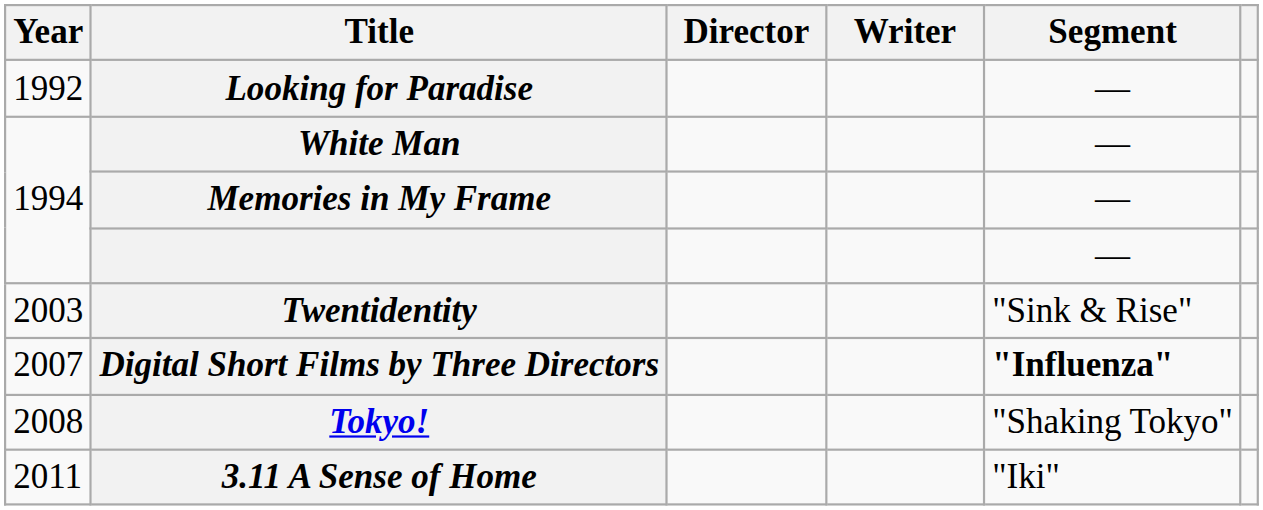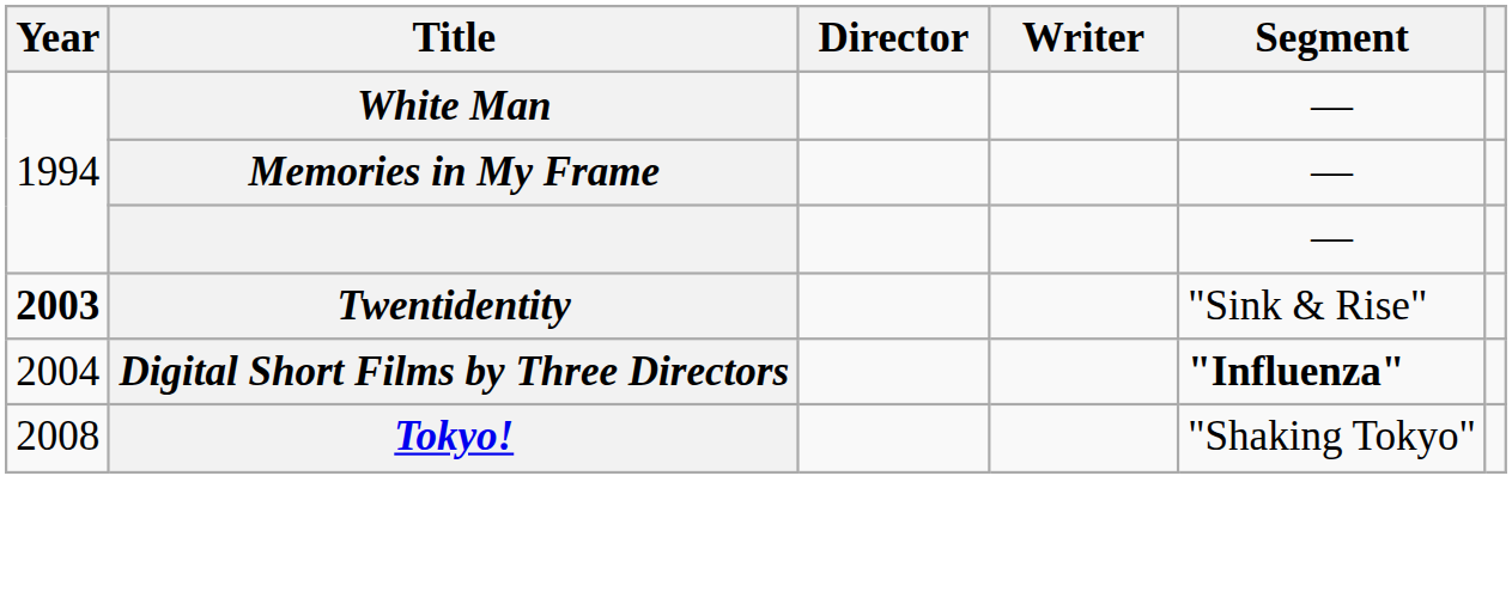- row: 1992 | Looking for Paradise | —
Twentidentity | Year: normal -> bold
Digital Short Films by Three Directors | Year: 2007 -> 2004
- row: 2011 | 3.11 A Sense of Home | "Iki"
